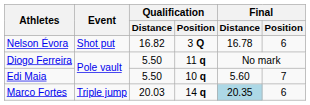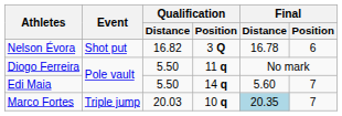Edi Maia | Qualification / Position: 10 q -> 14 q
Marco Fortes | Qualification / Position: 14 q -> 10 q
Marco Fortes | Final / Position: 6 -> 7
